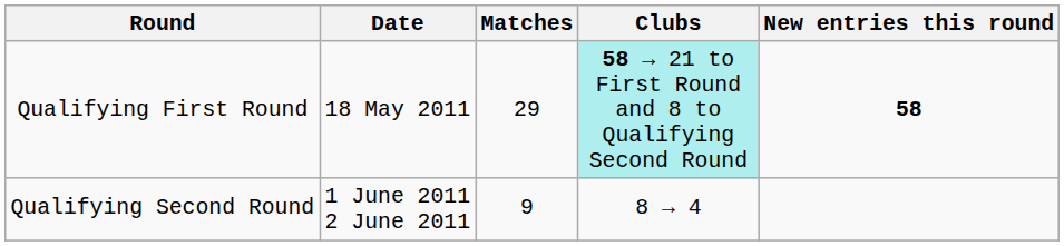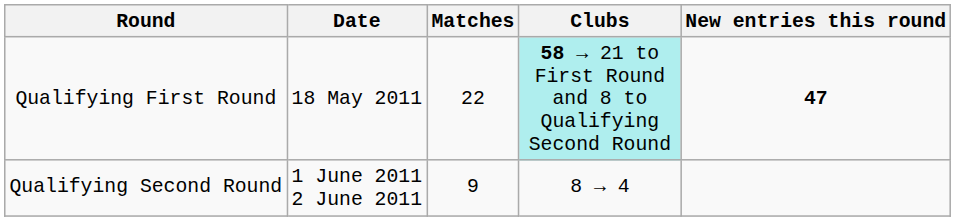Qualifying First Round | Matches: 29 -> 22
Qualifying First Round | New entries this round: 58 -> 47
